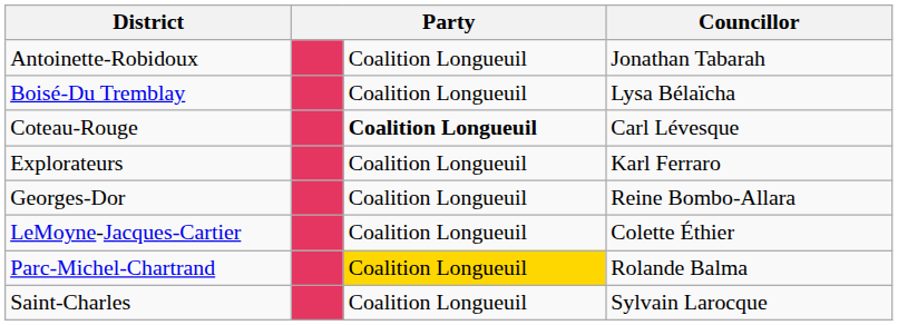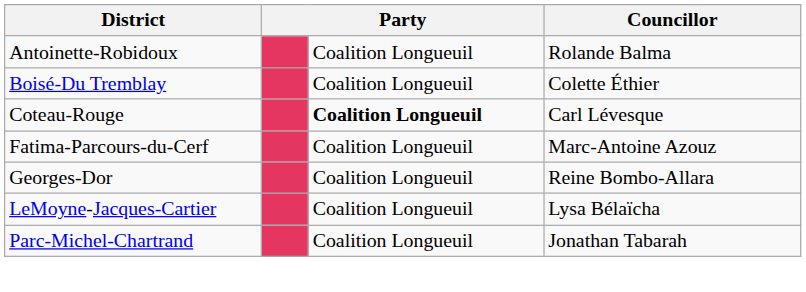Antoinette-Robidoux | Councillor: Jonathan Tabarah -> Rolande Balma
Boisé-Du Tremblay | Councillor: Lysa Bélaïcha -> Colette Éthier
- row: Explorateurs | Coalition Longueuil | Karl Ferraro
+ row: Fatima-Parcours-du-Cerf | Coalition Longueuil | Marc-Antoine Azouz
LeMoyne-Jacques-Cartier | Councillor: Colette Éthier -> Lysa Bélaïcha
Parc-Michel-Chartrand | column 3: gold background -> no background
Parc-Michel-Chartrand | Councillor: Rolande Balma -> Jonathan Tabarah
- row: Saint-Charles | Coalition Longueuil | Sylvain Larocque
